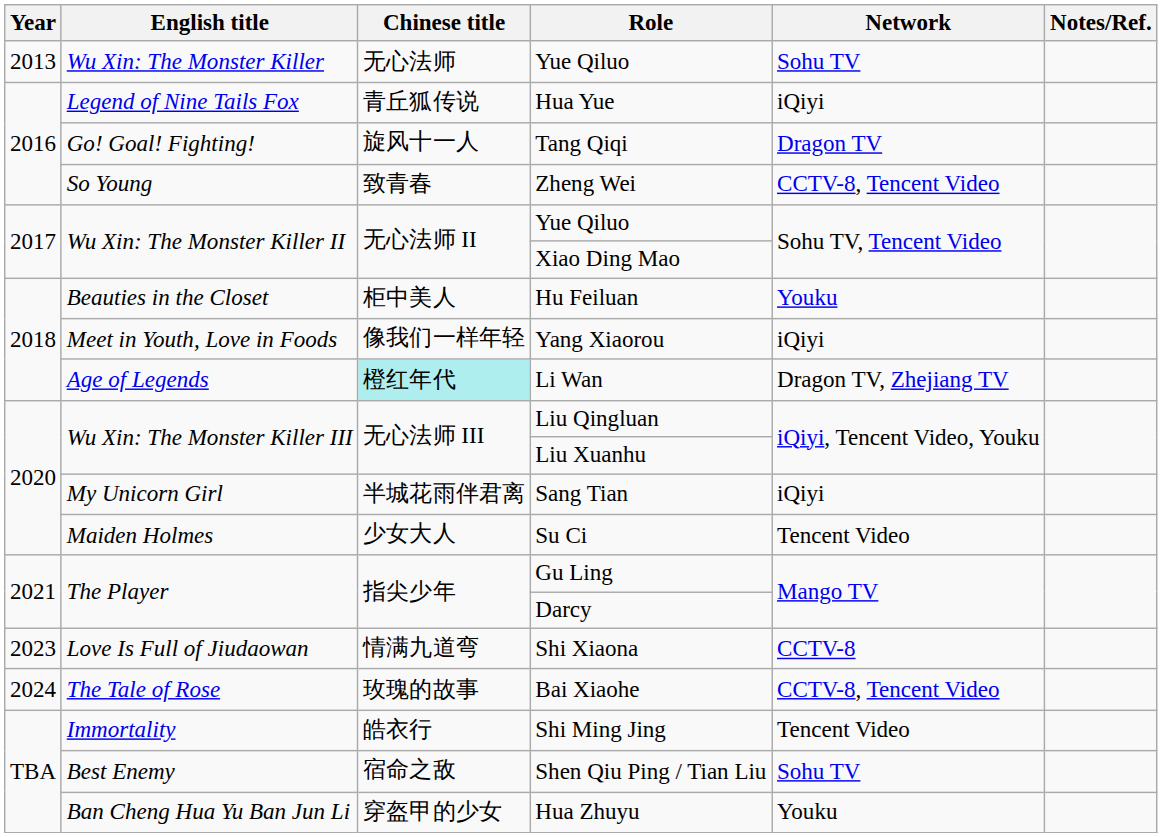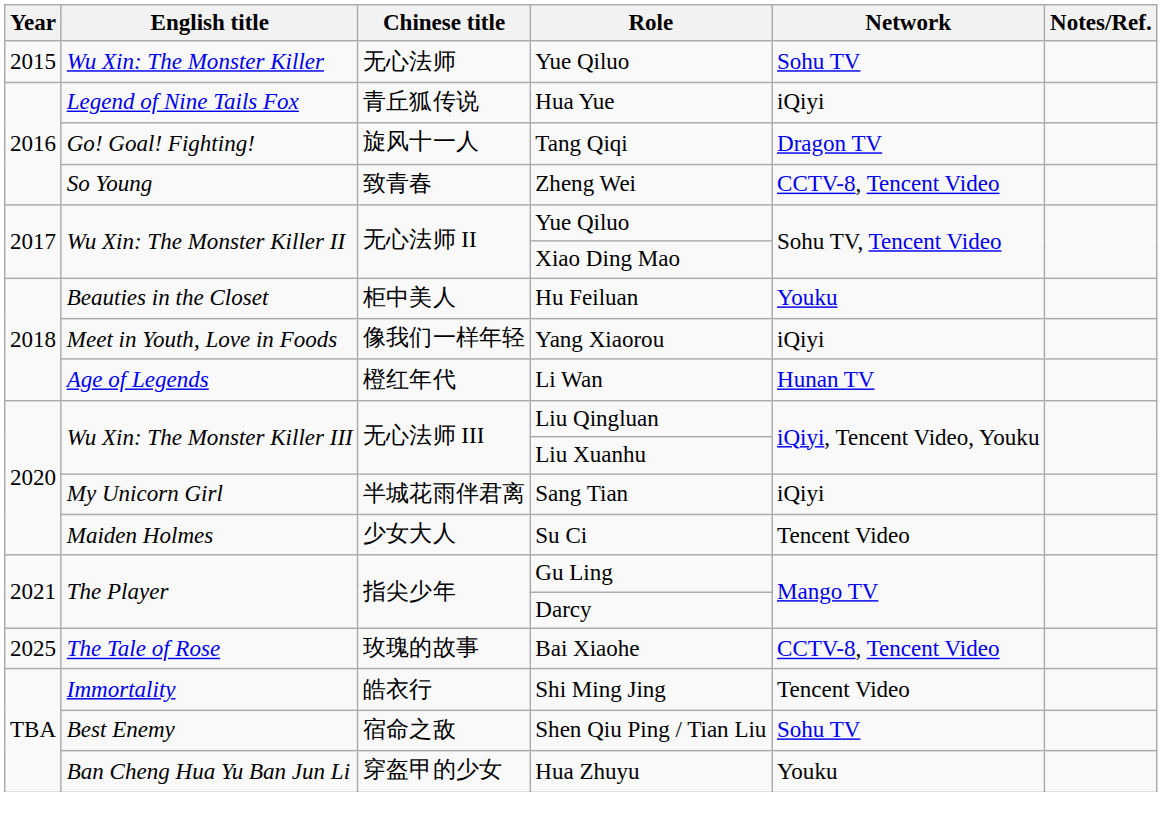Wu Xin: The Monster Killer / Yue Qiluo | Year: 2013 -> 2015
Li Wan | Chinese title: paleturquoise background -> no background
Li Wan | Network: Dragon TV, Zhejiang TV -> Hunan TV
- row: 2023 | Love Is Full of Jiudaowan | 情满九道弯 | Shi Xiaona | CCTV-8
Bai Xiaohe | Year: 2024 -> 2025
